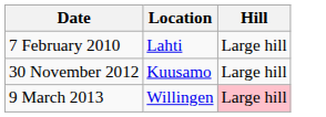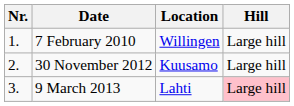+ column: Nr. | 1. | 2. | 3.
7 February 2010 | Location: Lahti -> Willingen
9 March 2013 | Location: Willingen -> Lahti
